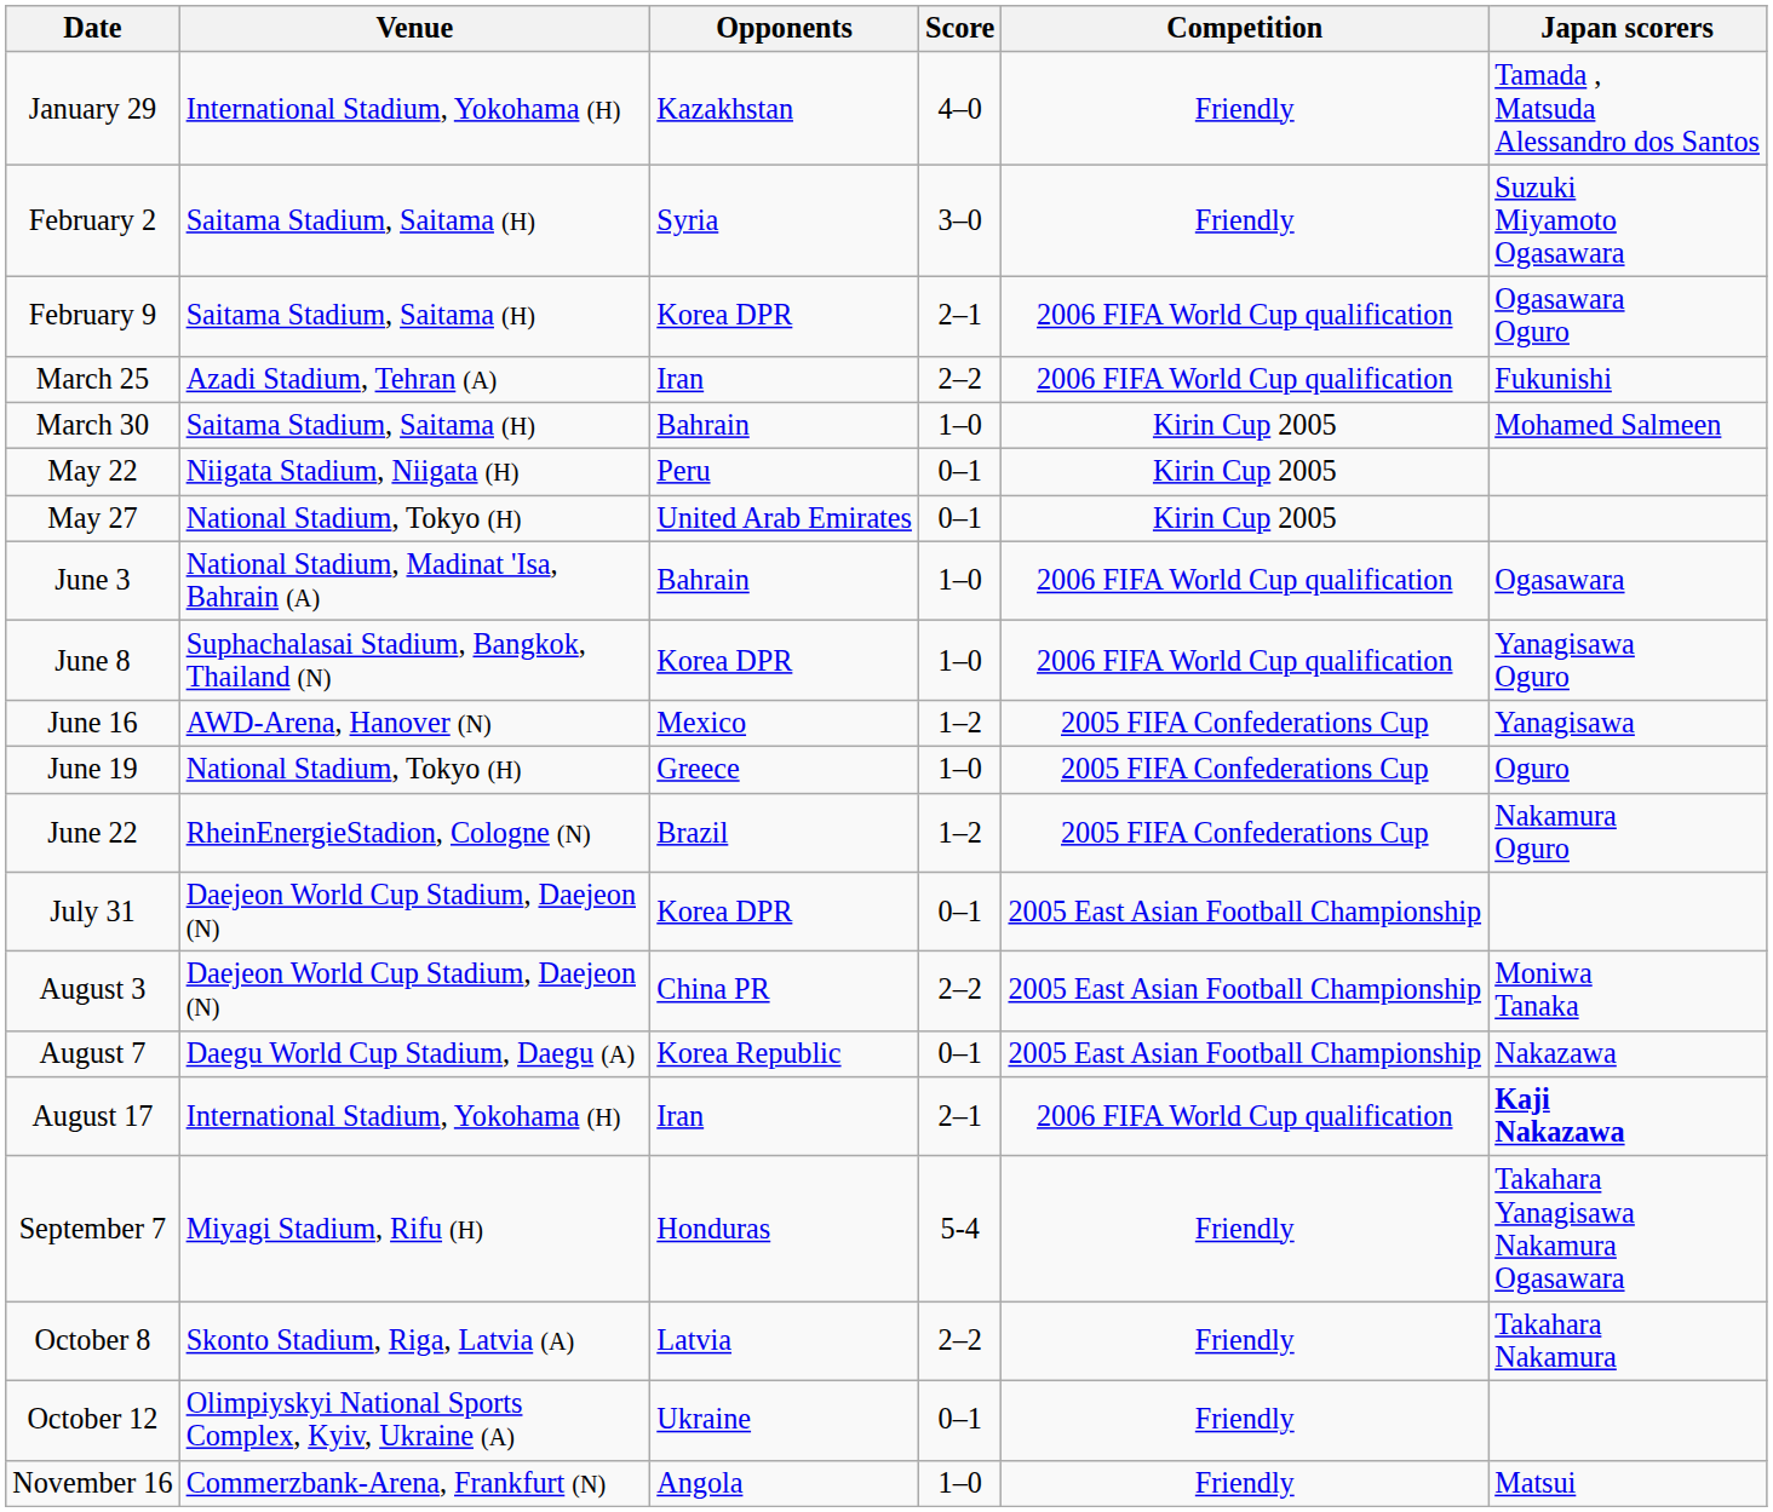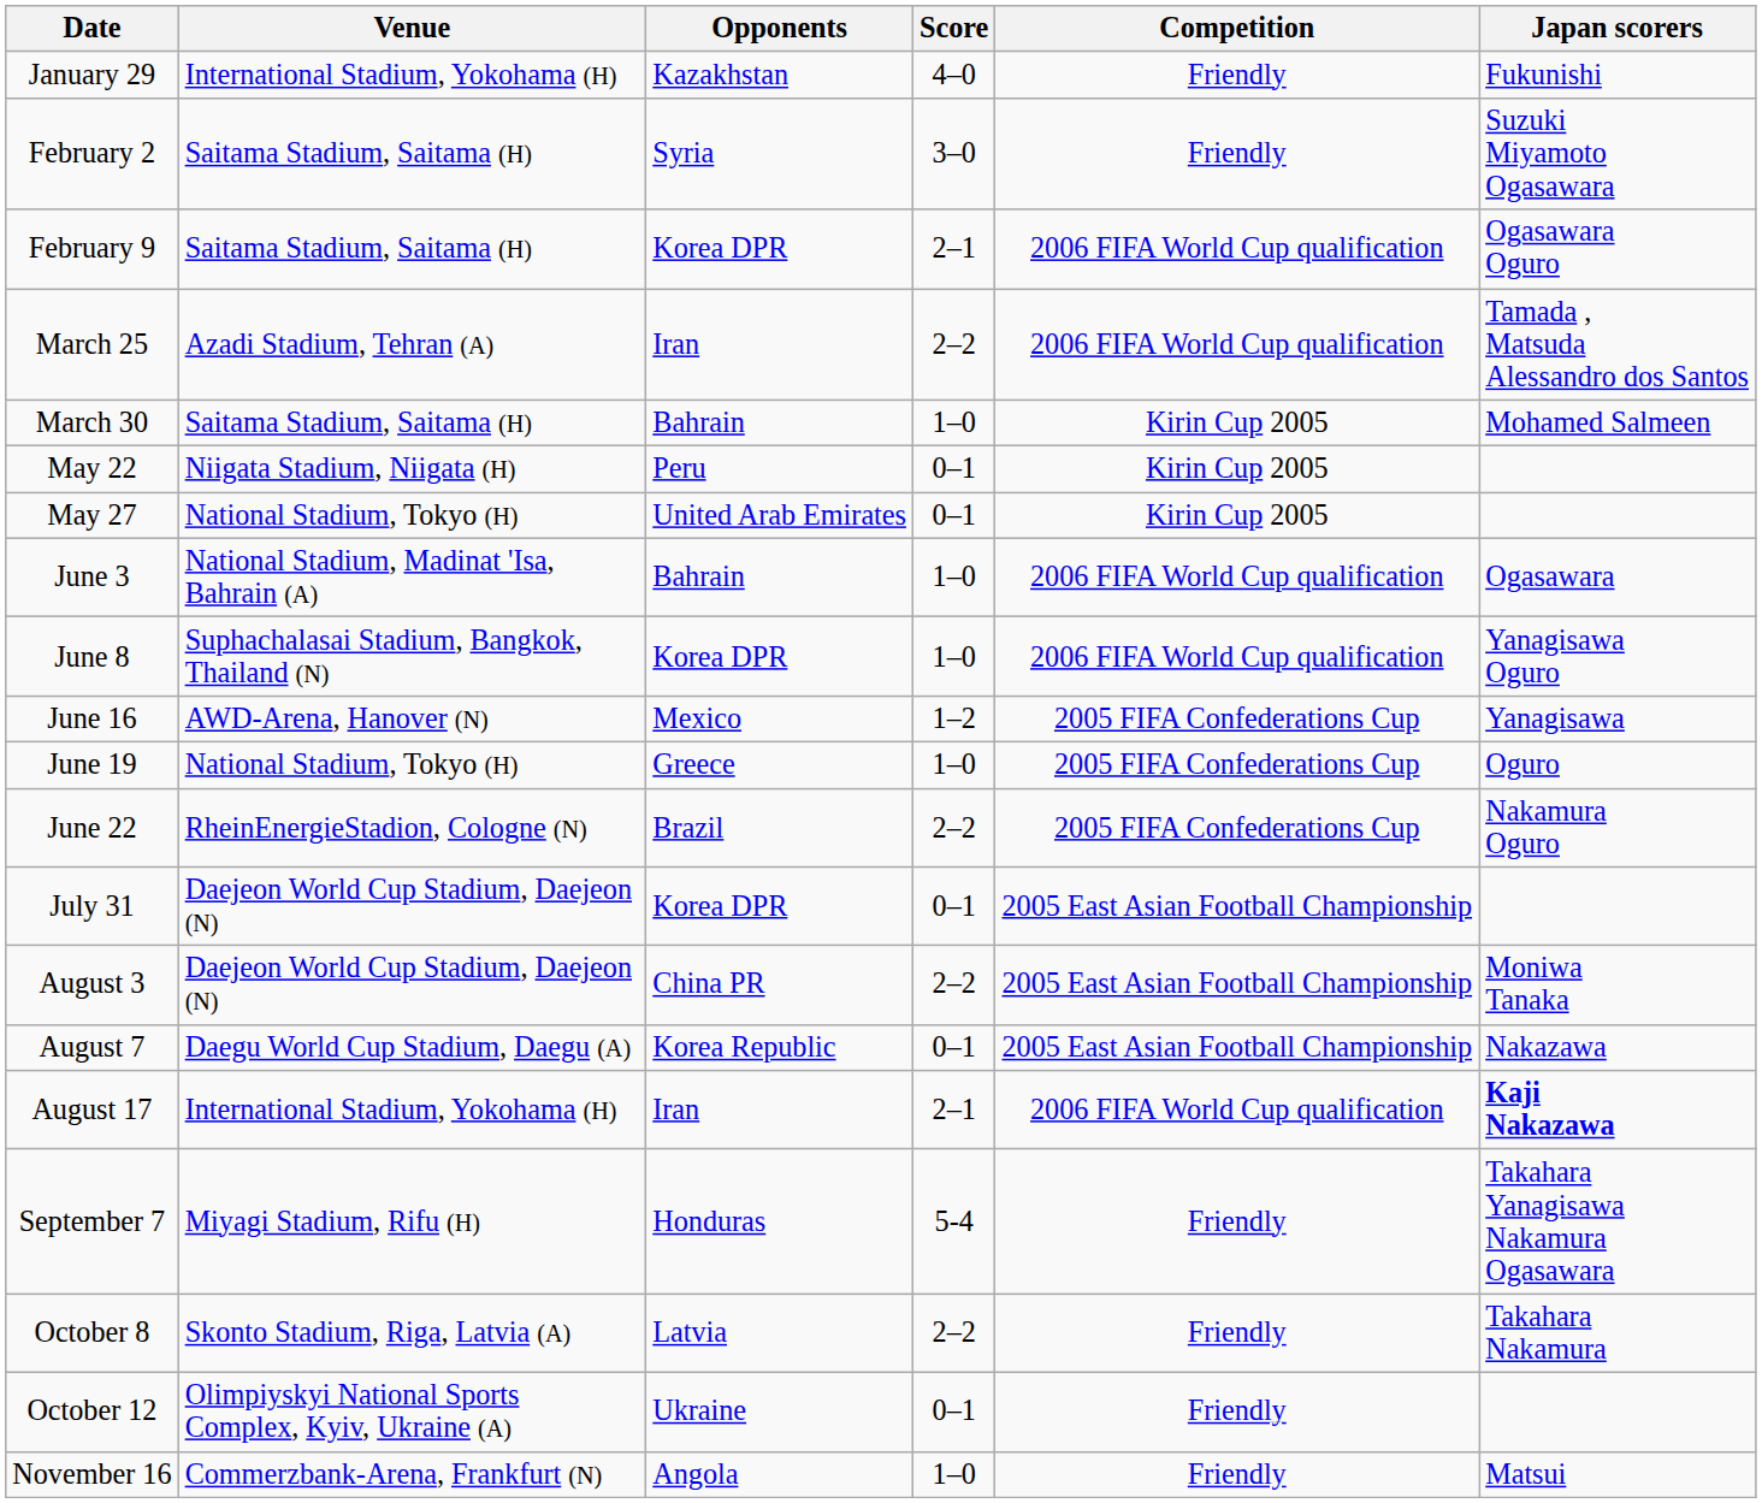January 29 | Japan scorers: Tamada , Matsuda Alessandro dos Santos -> Fukunishi
March 25 | Japan scorers: Fukunishi -> Tamada , Matsuda Alessandro dos Santos
June 22 | Score: 1–2 -> 2–2
